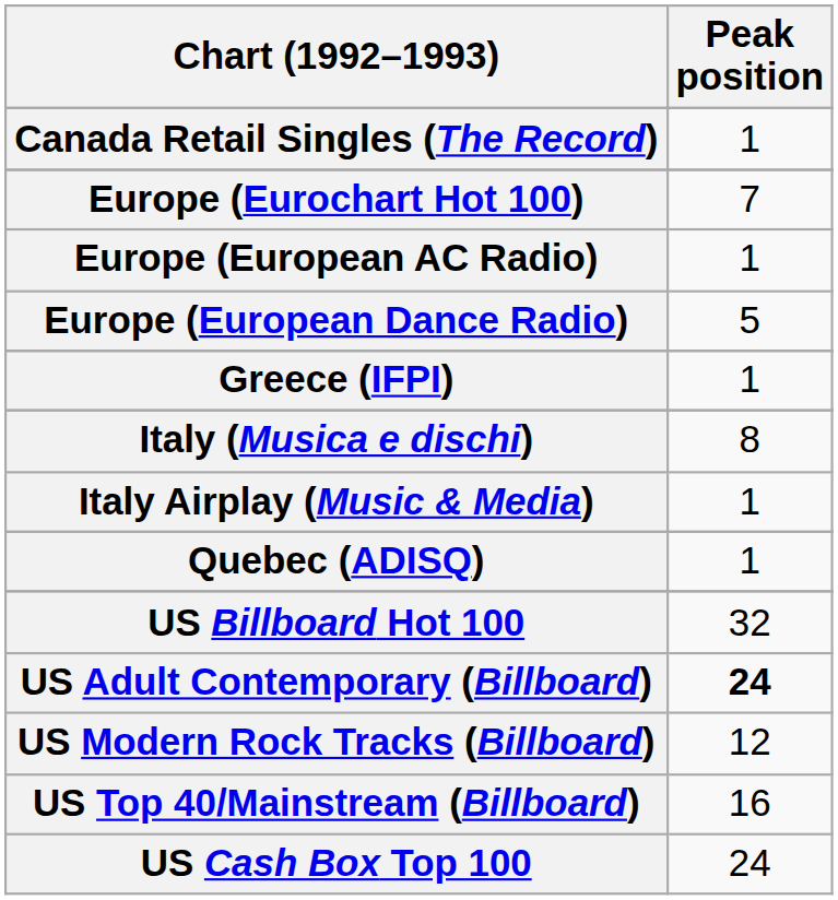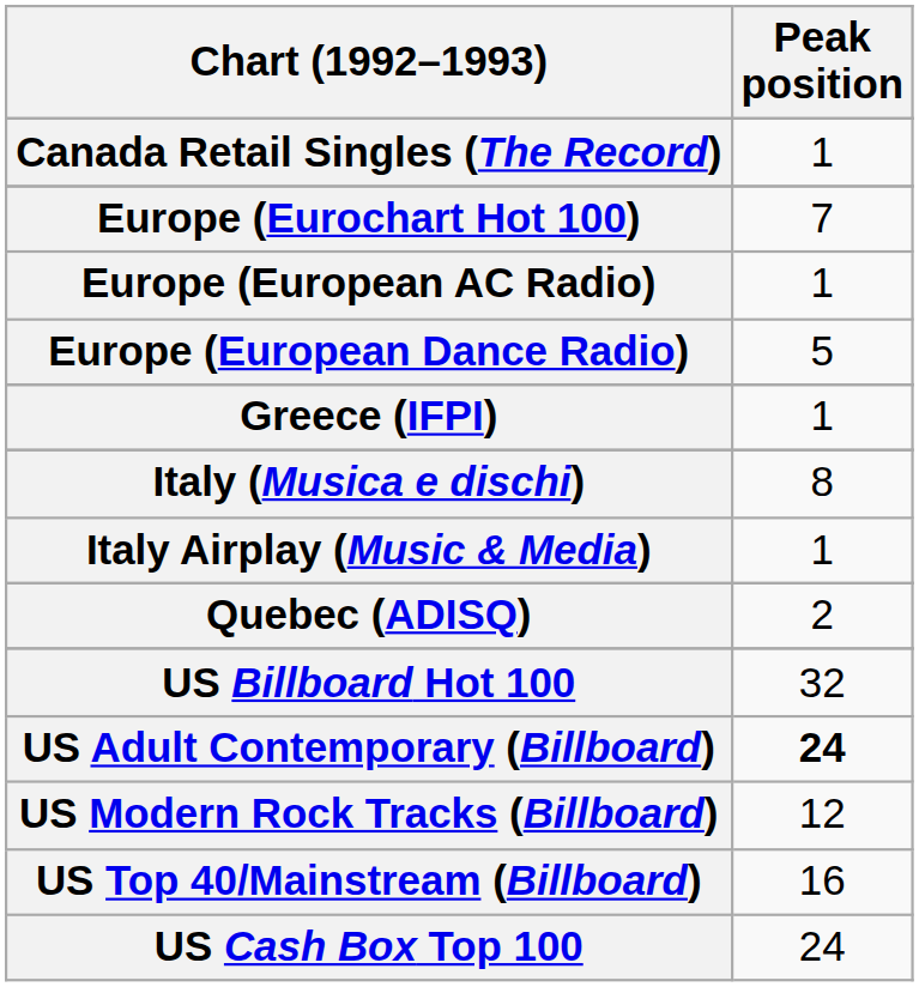Quebec (ADISQ) | Peak position: 1 -> 2
